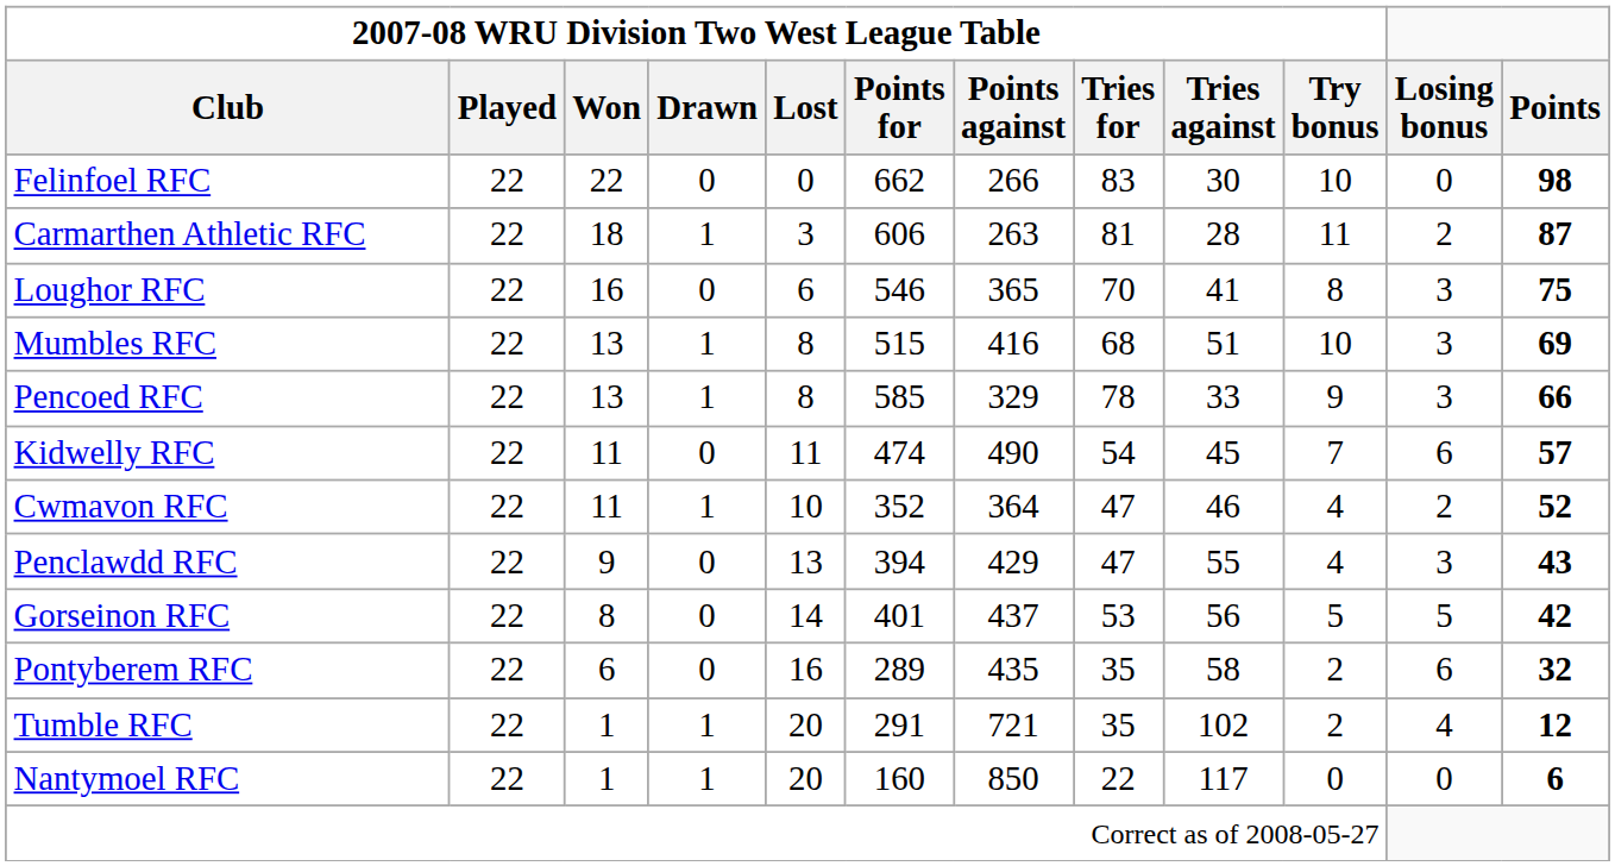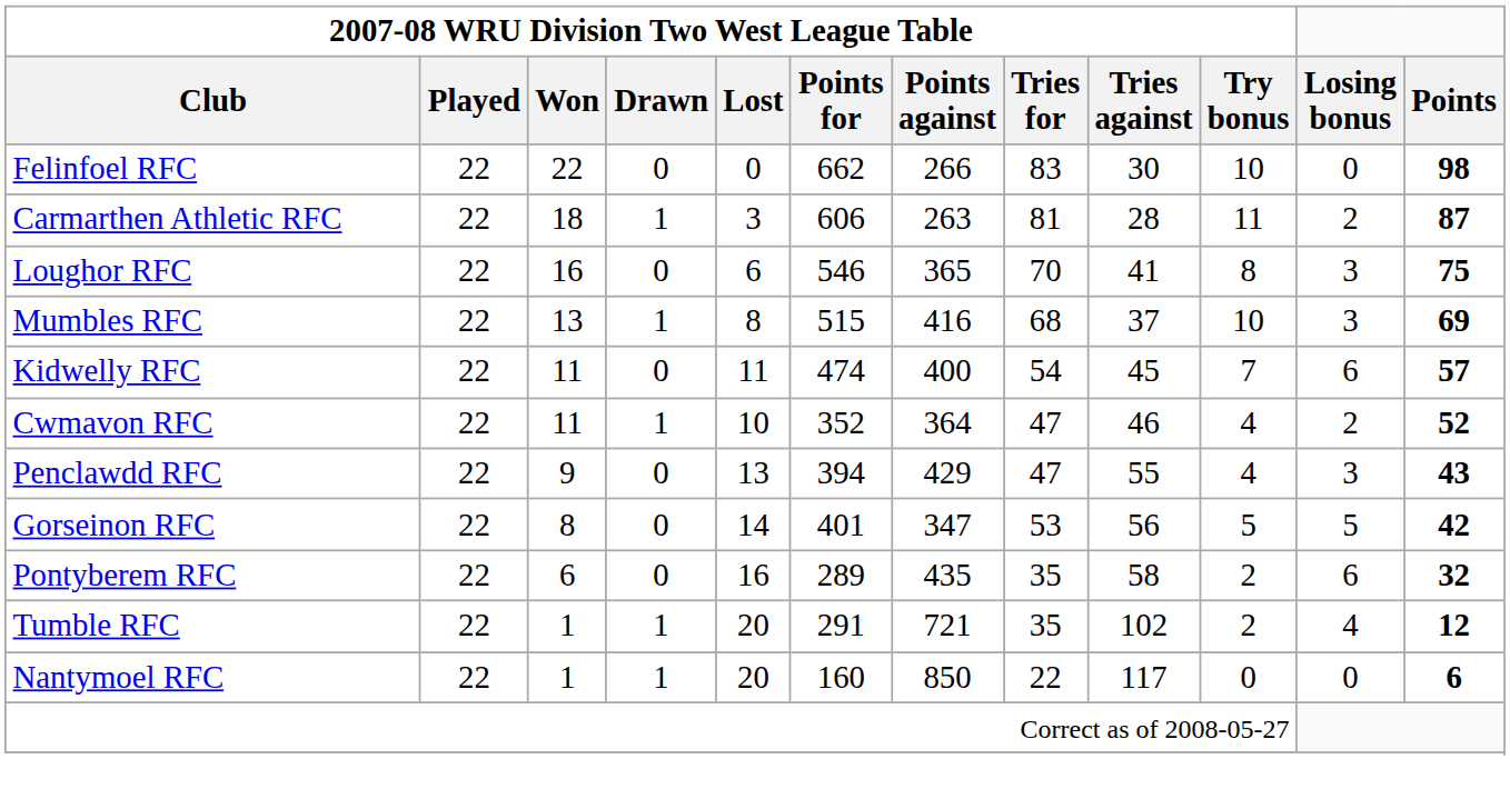Mumbles RFC | 2007-08 WRU Division Two West League Table / Tries against: 51 -> 37
- row: Pencoed RFC | 22 | 13 | 1 | 8 | 585 | 329 | 78 | 33 | 9 | 3 | 66
Kidwelly RFC | 2007-08 WRU Division Two West League Table / Points against: 490 -> 400
Gorseinon RFC | 2007-08 WRU Division Two West League Table / Points against: 437 -> 347
